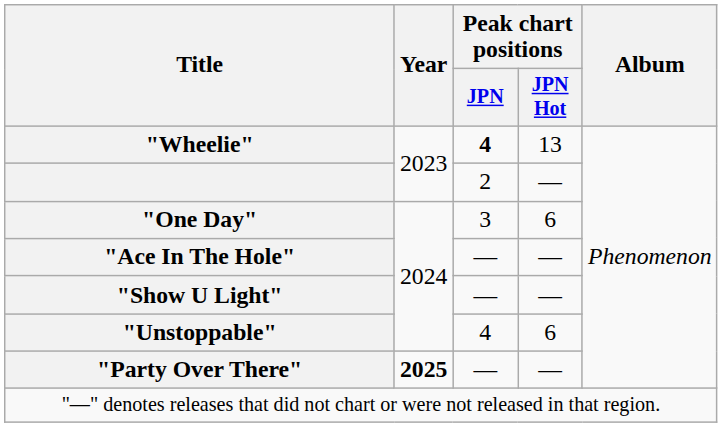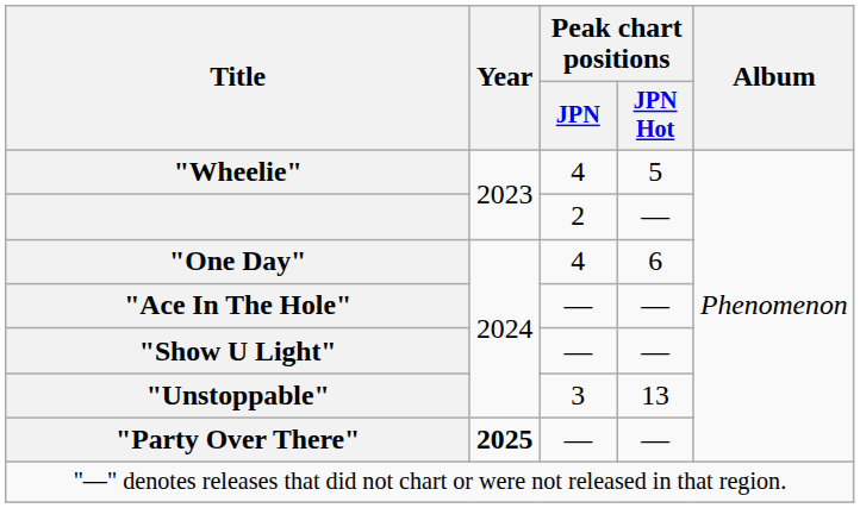"Wheelie" | Peak chart positions / JPN: bold -> normal
"Wheelie" | Peak chart positions / JPN Hot: 13 -> 5
"One Day" | Peak chart positions / JPN: 3 -> 4
"Unstoppable" | Peak chart positions / JPN: 4 -> 3
"Unstoppable" | Peak chart positions / JPN Hot: 6 -> 13
